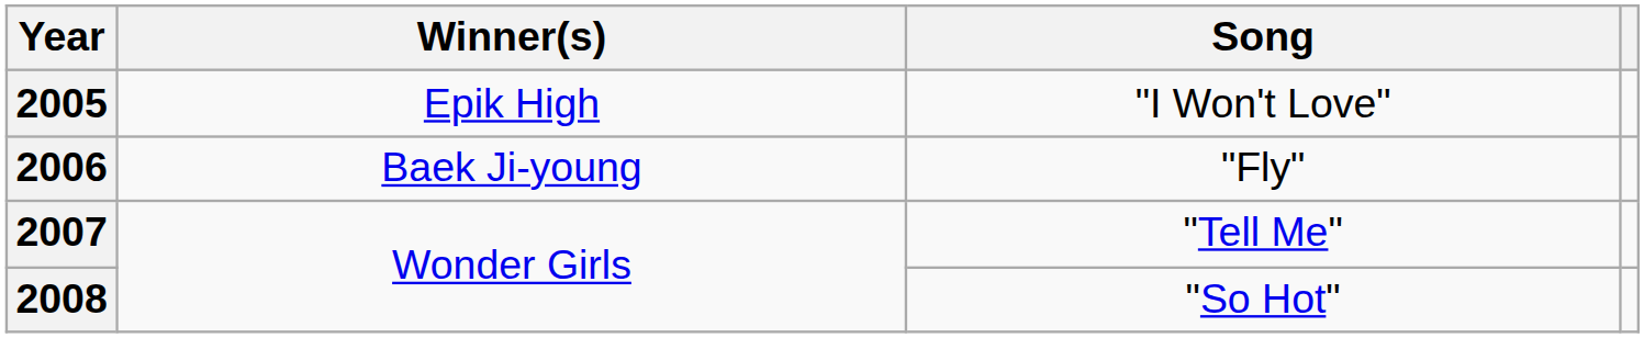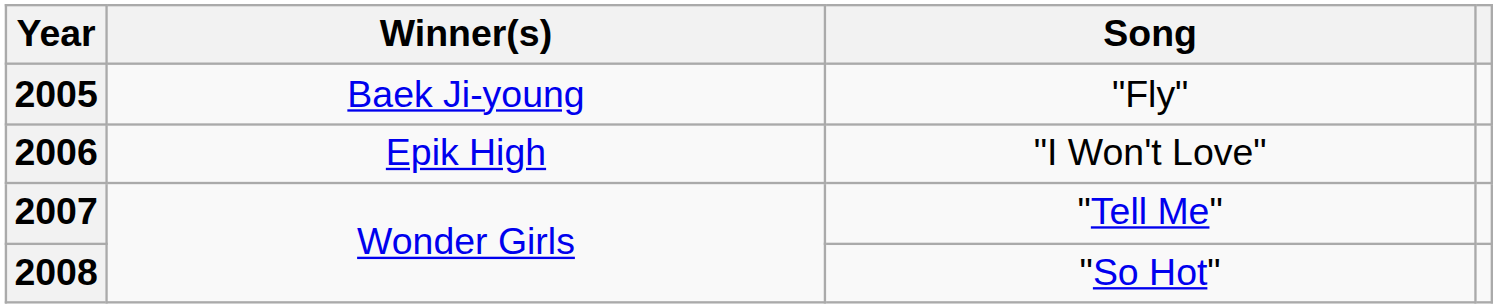2005 | Winner(s): Epik High -> Baek Ji-young
2005 | Song: "I Won't Love" -> "Fly"
2006 | Winner(s): Baek Ji-young -> Epik High
2006 | Song: "Fly" -> "I Won't Love"
